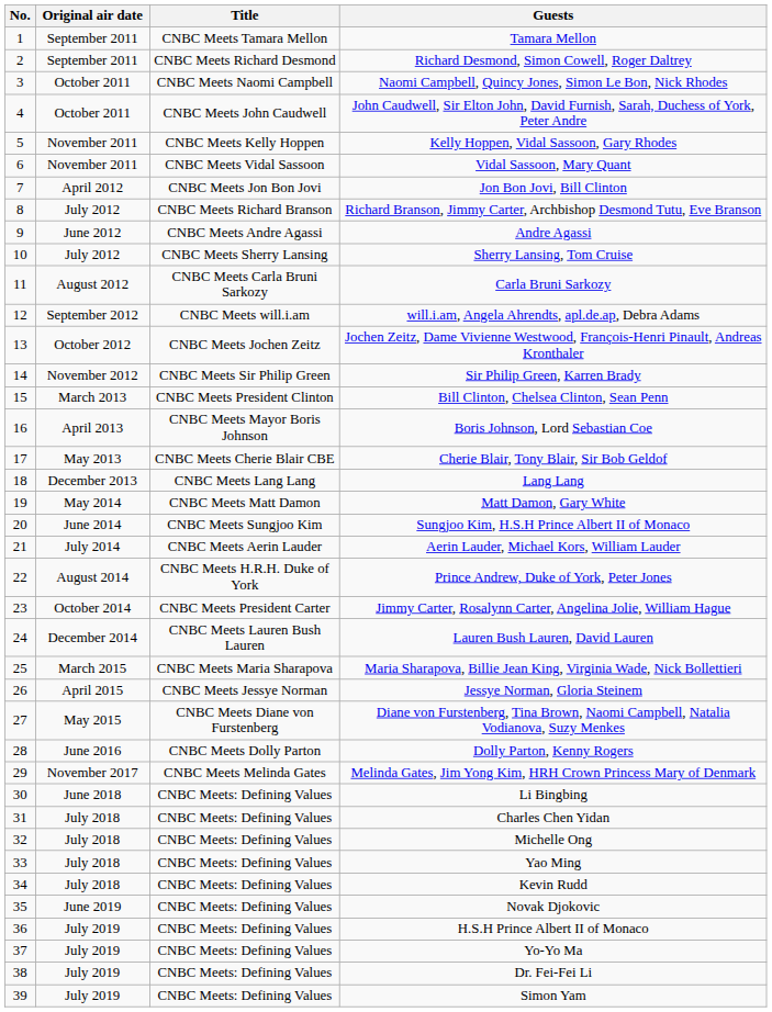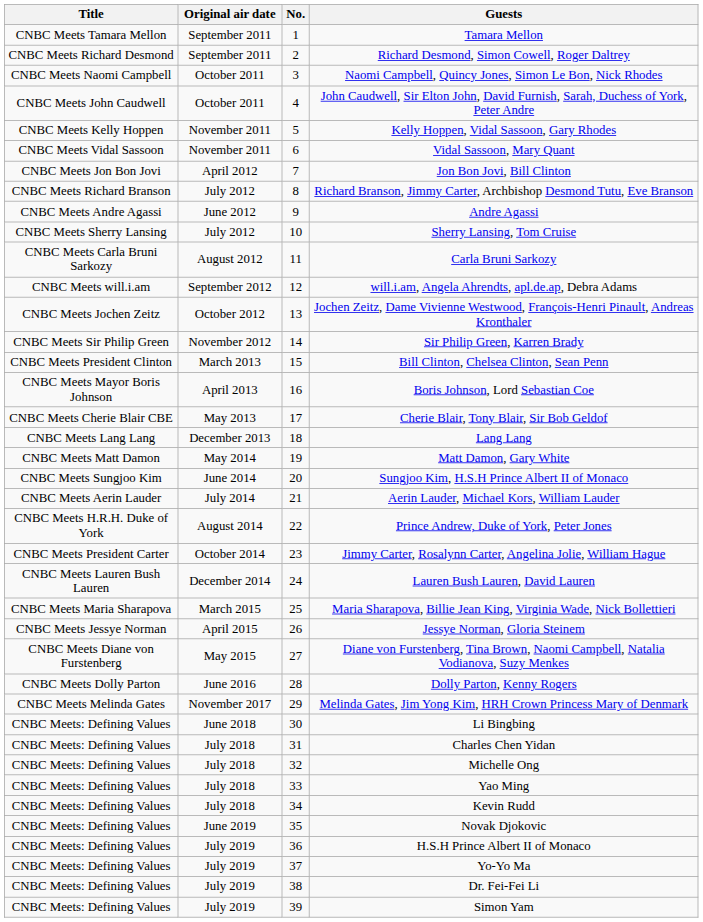columns swapped: No. <-> Title
